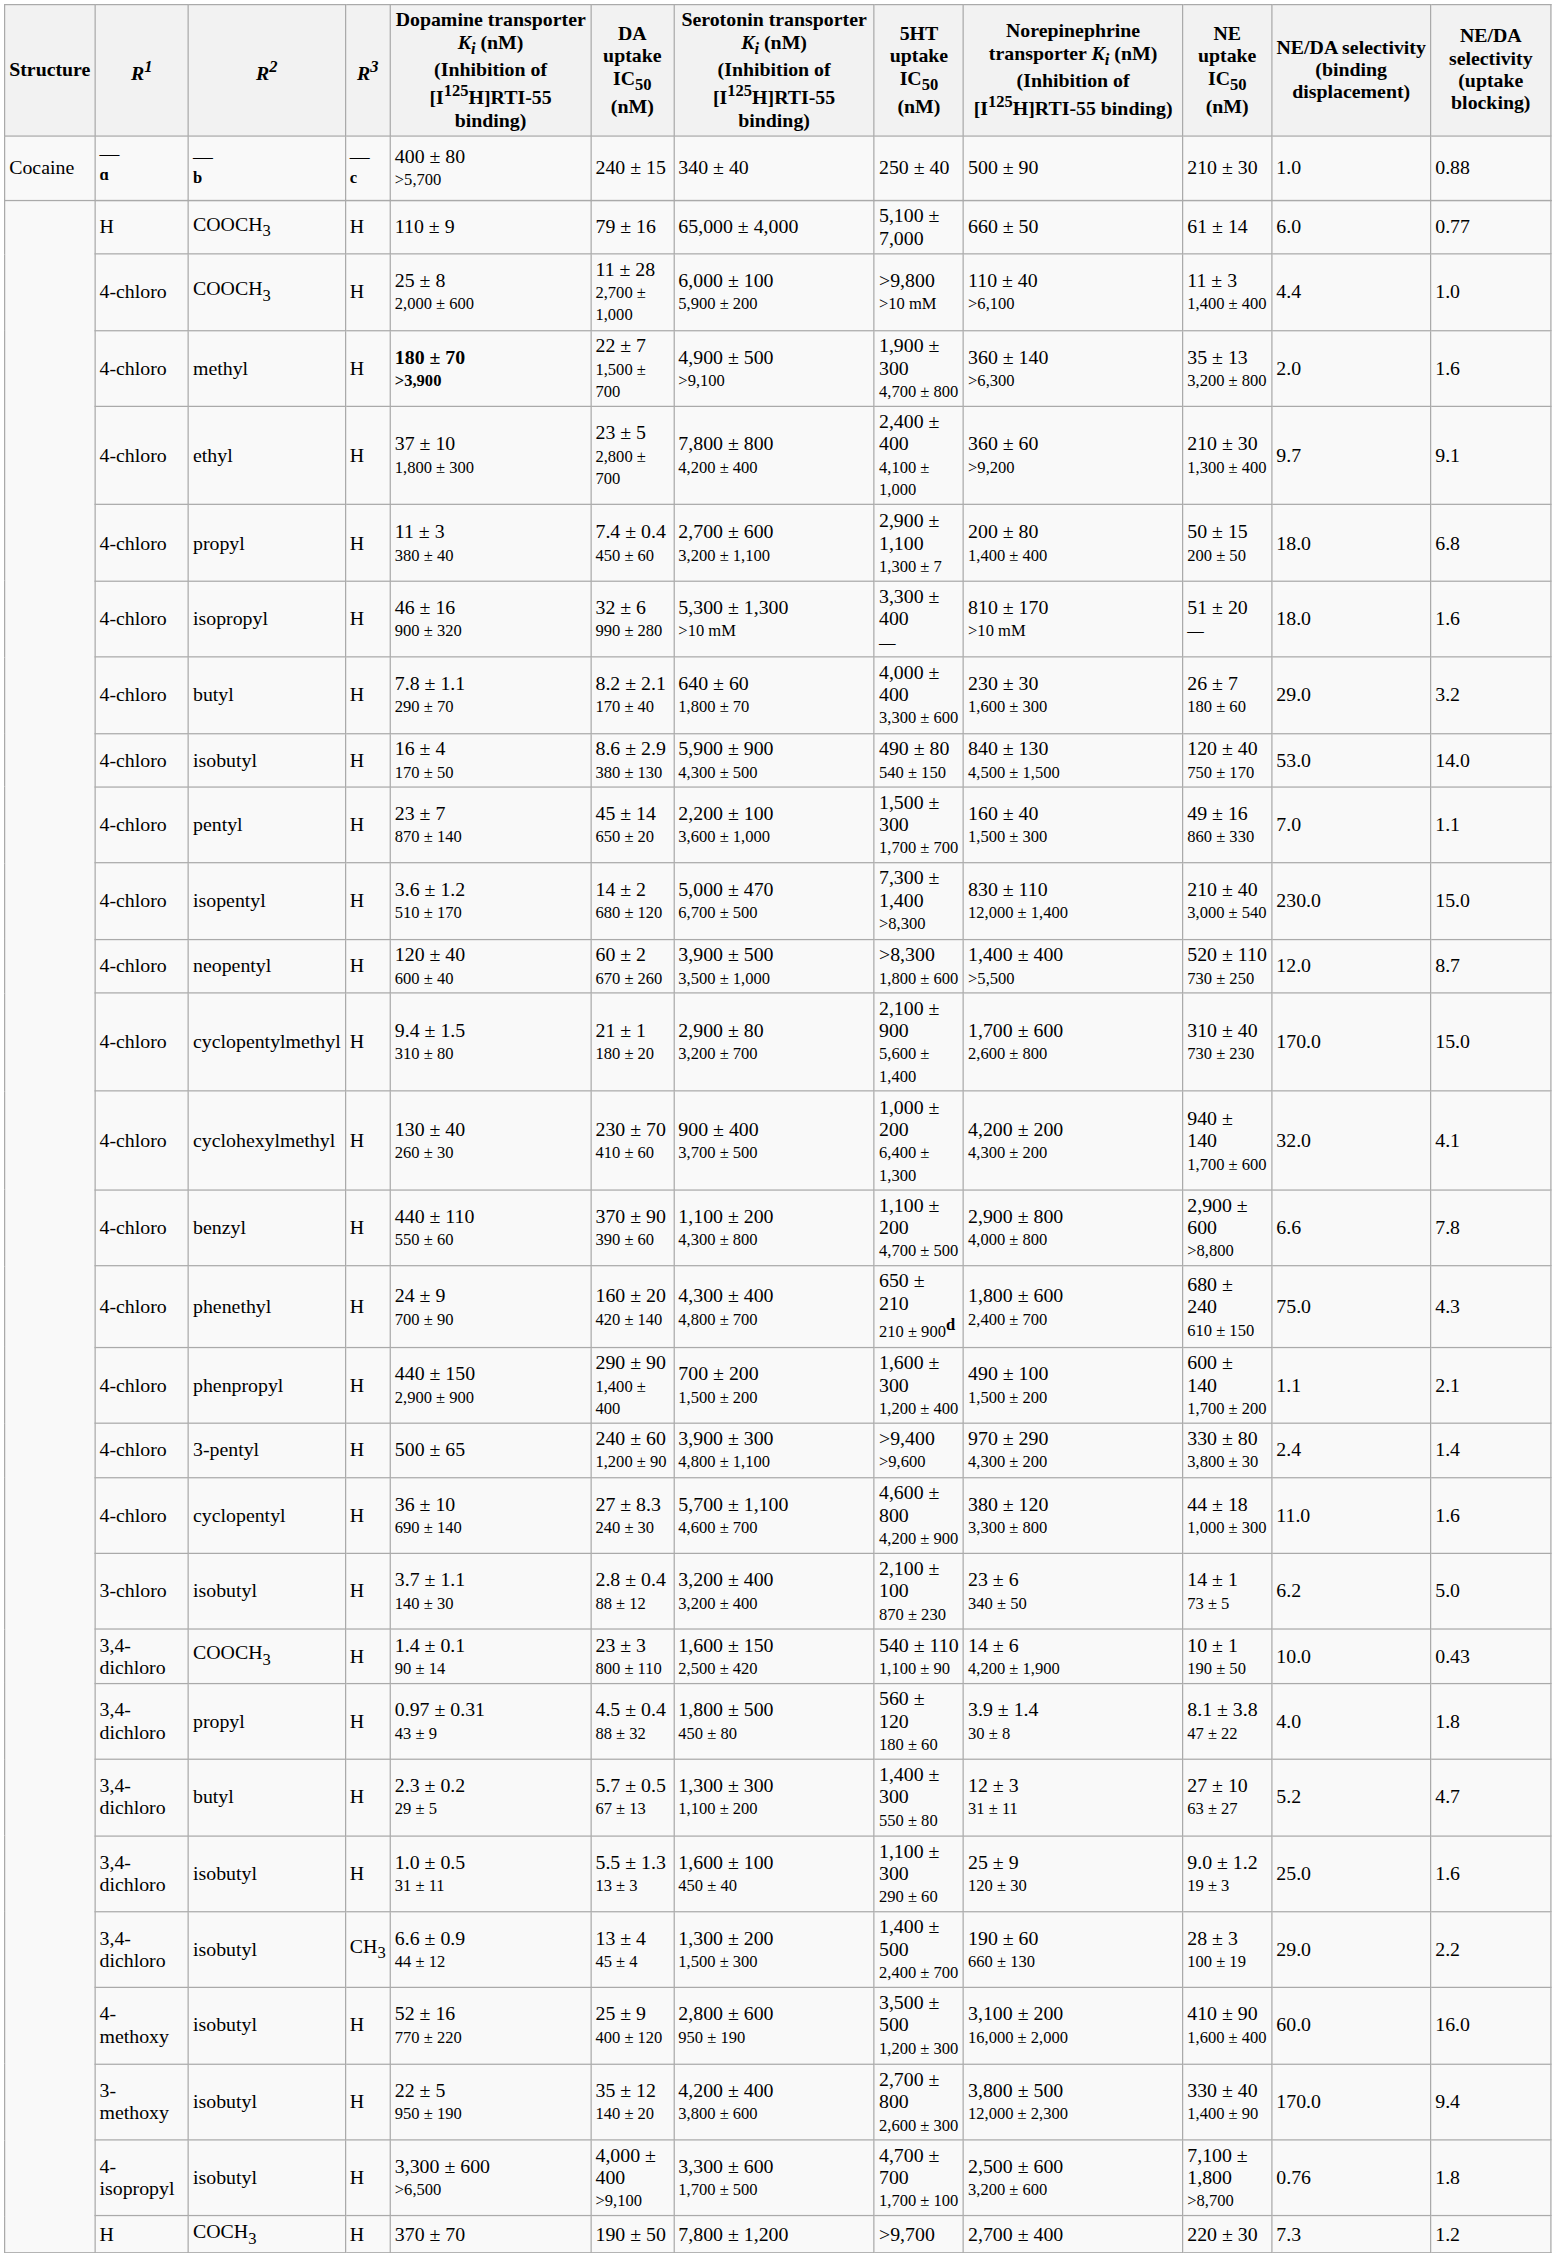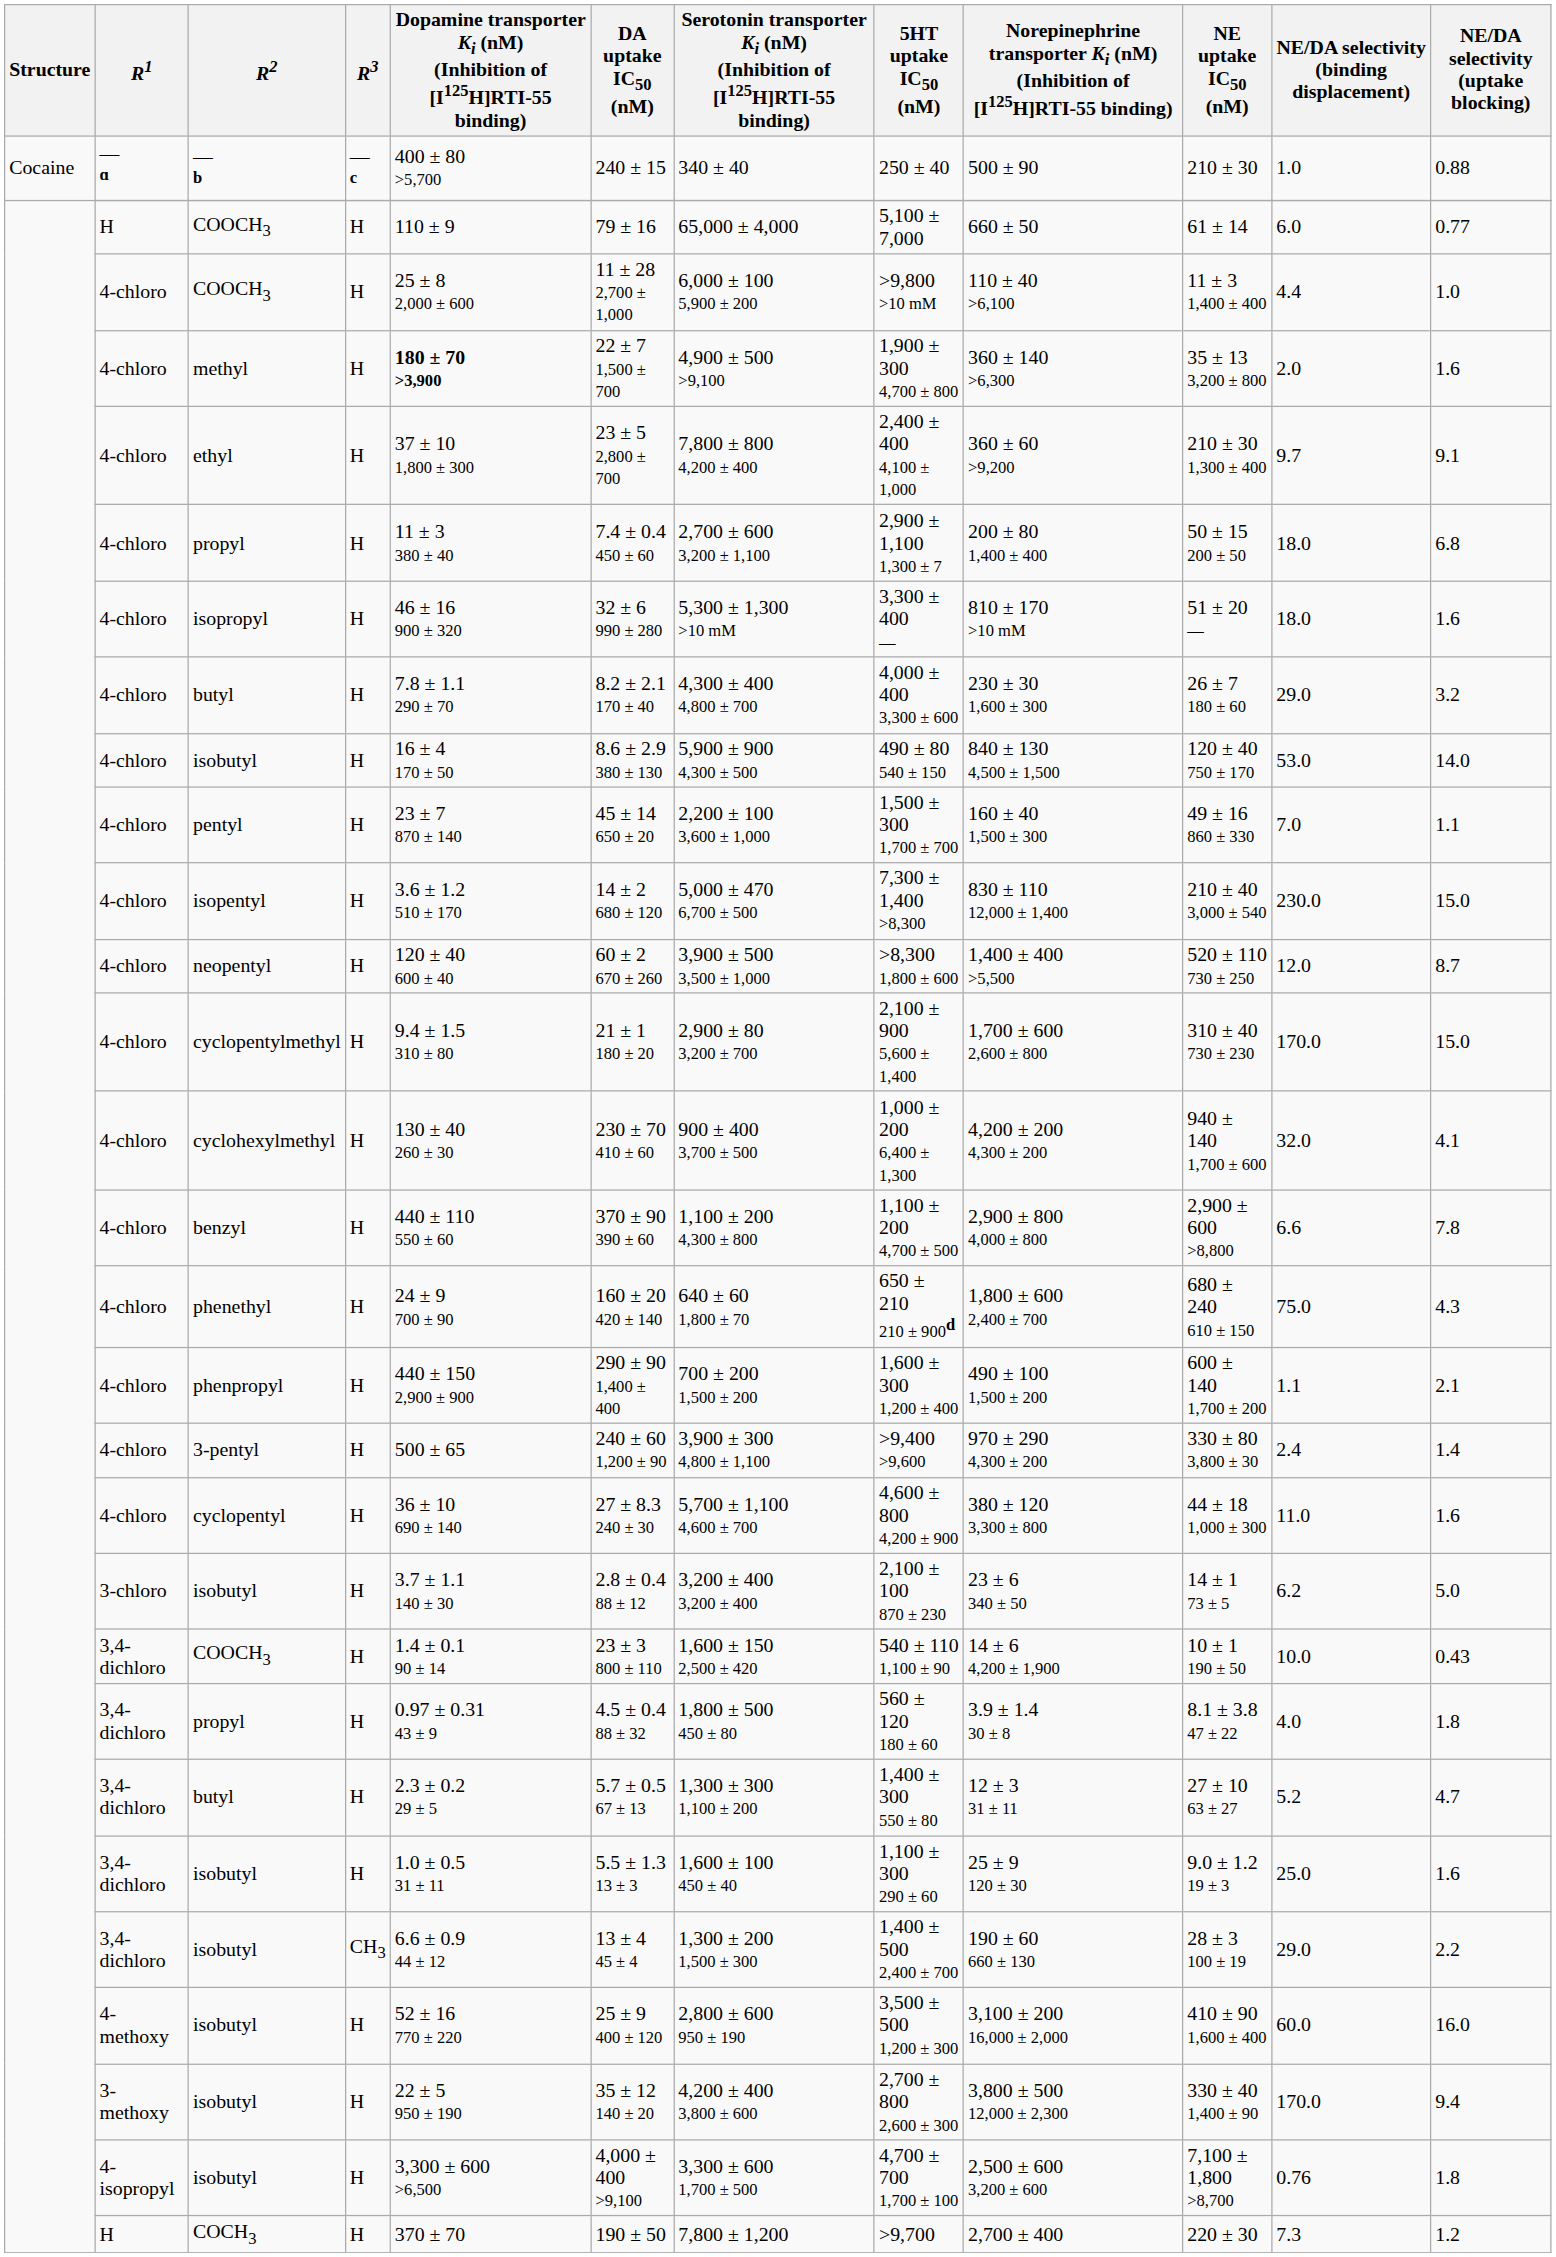4-chloro / butyl | column 7: 640 ± 60 1,800 ± 70 -> 4,300 ± 400 4,800 ± 700
phenethyl | column 7: 4,300 ± 400 4,800 ± 700 -> 640 ± 60 1,800 ± 70
